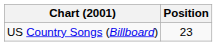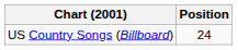US Country Songs (Billboard) | Position: 23 -> 24
